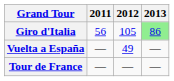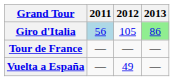Giro d'Italia | 2011: no background -> lightblue background
rows swapped: Tour de France <-> Vuelta a España
